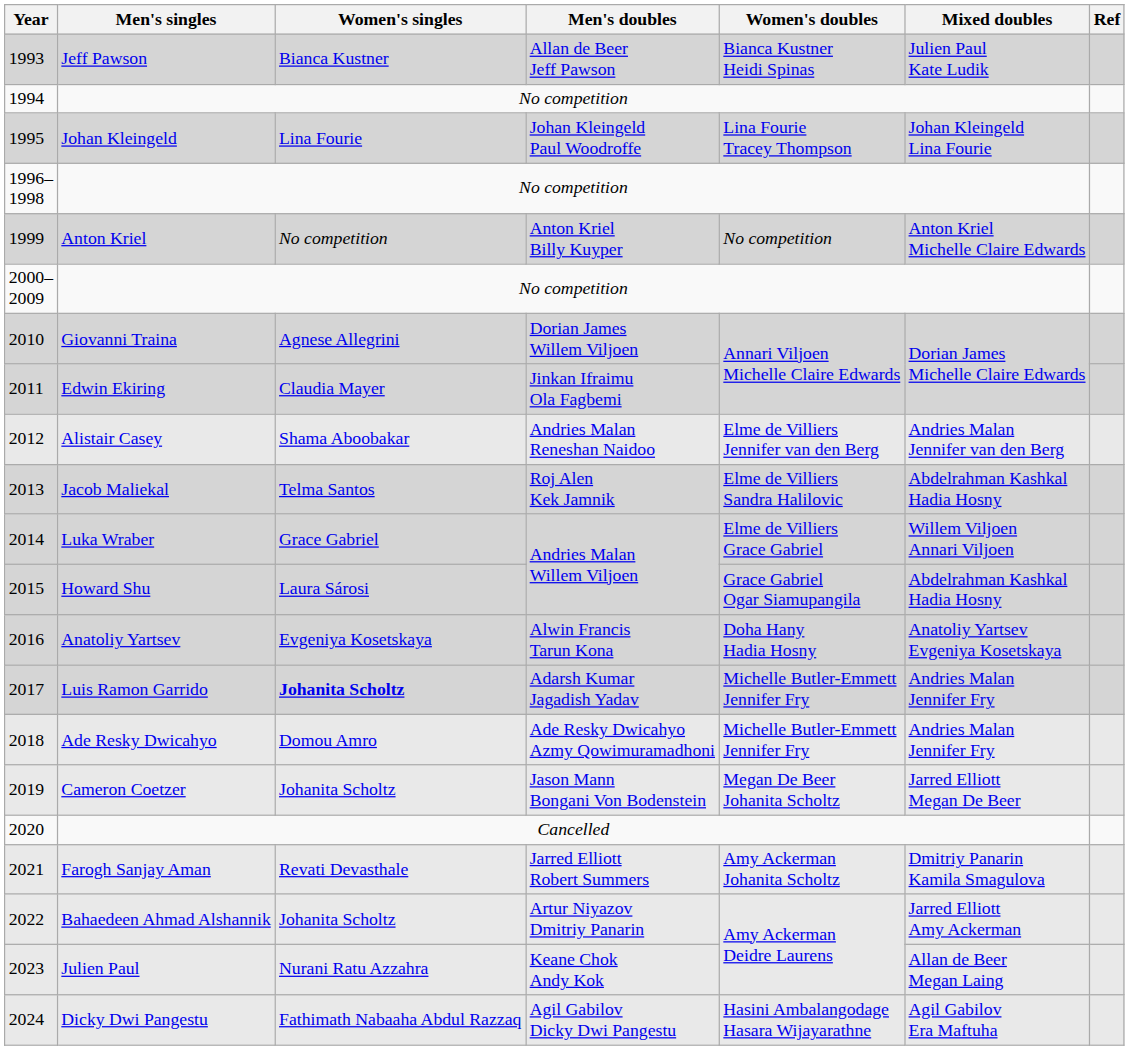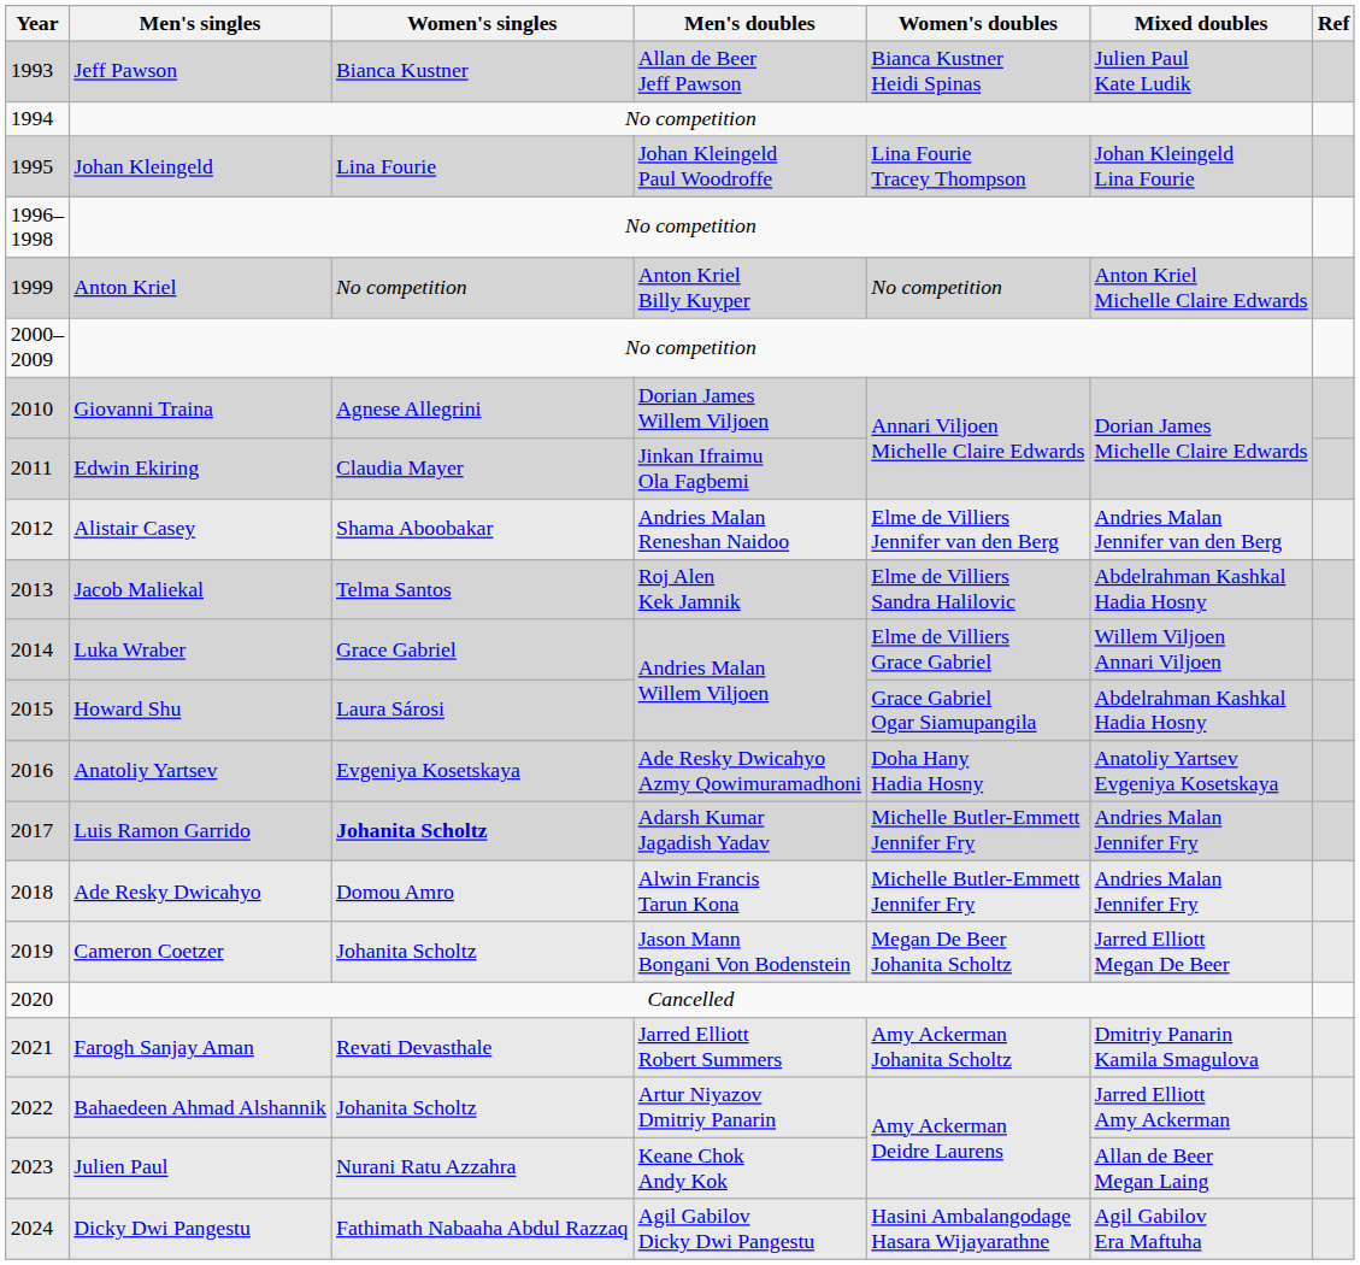Anatoliy Yartsev | Men's doubles: Alwin Francis Tarun Kona -> Ade Resky Dwicahyo Azmy Qowimuramadhoni
Ade Resky Dwicahyo | Men's doubles: Ade Resky Dwicahyo Azmy Qowimuramadhoni -> Alwin Francis Tarun Kona
